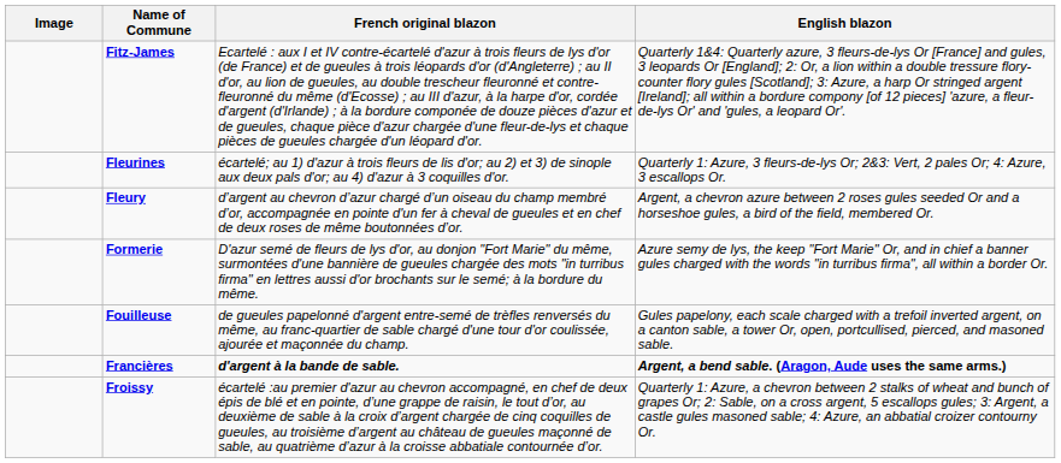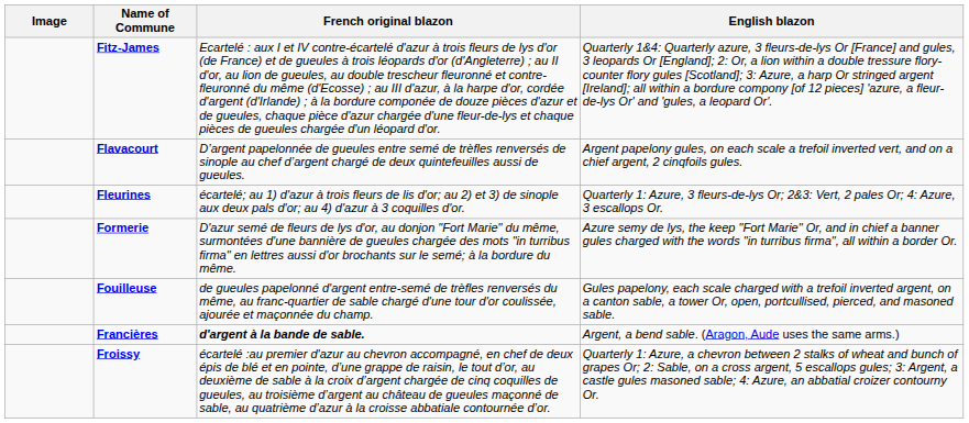+ row: Flavacourt | D’argent papelonnée de gueules entre semé de trèfles renversés de sinople au chef d’argent chargé de deux quintefeuilles aussi de gueules. | Argent papelony gules, on each scale a trefoil inverted vert, and on a chief argent, 2 cinqfoils gules.
- row: Fleury | d’argent au chevron d’azur chargé d’un oiseau du champ membré d’or, accompagnée en pointe d'un fer à cheval de gueules et en chef de deux roses de même boutonnées d’or. | Argent, a chevron azure between 2 roses gules seeded Or and a horseshoe gules, a bird of the field, membered Or.
Francières | English blazon: bold -> normal
